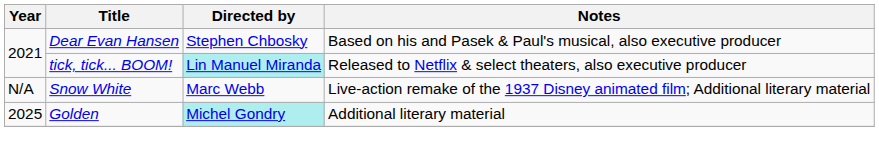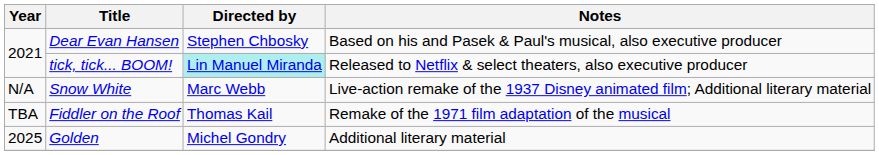+ row: TBA | Fiddler on the Roof | Thomas Kail | Remake of the 1971 film adaptation of the musical
Golden | Directed by: paleturquoise background -> no background
